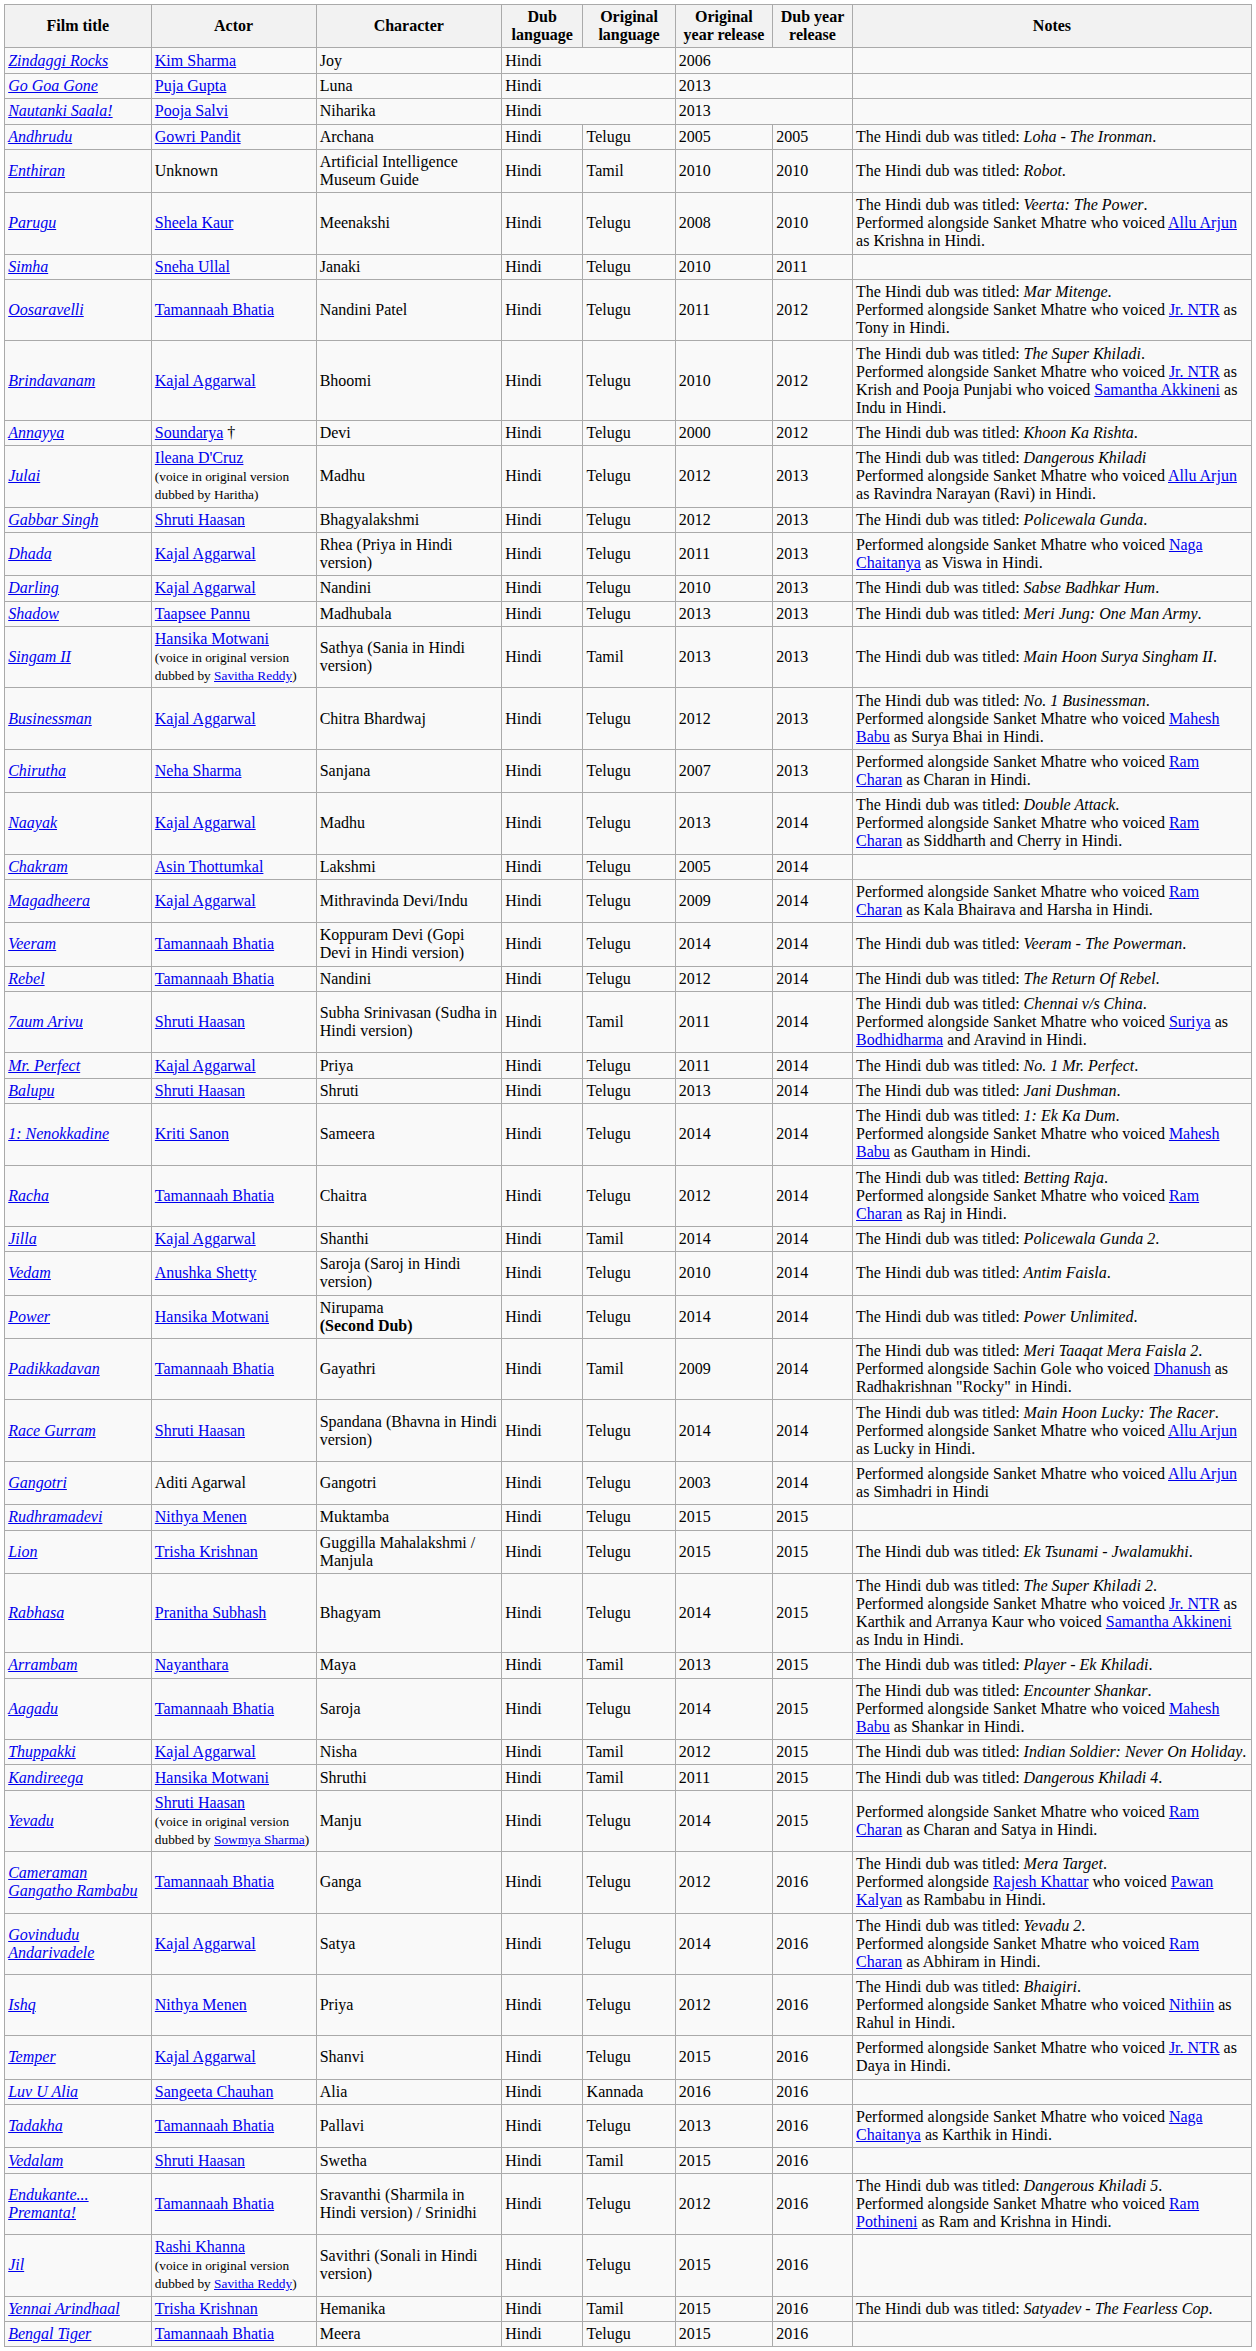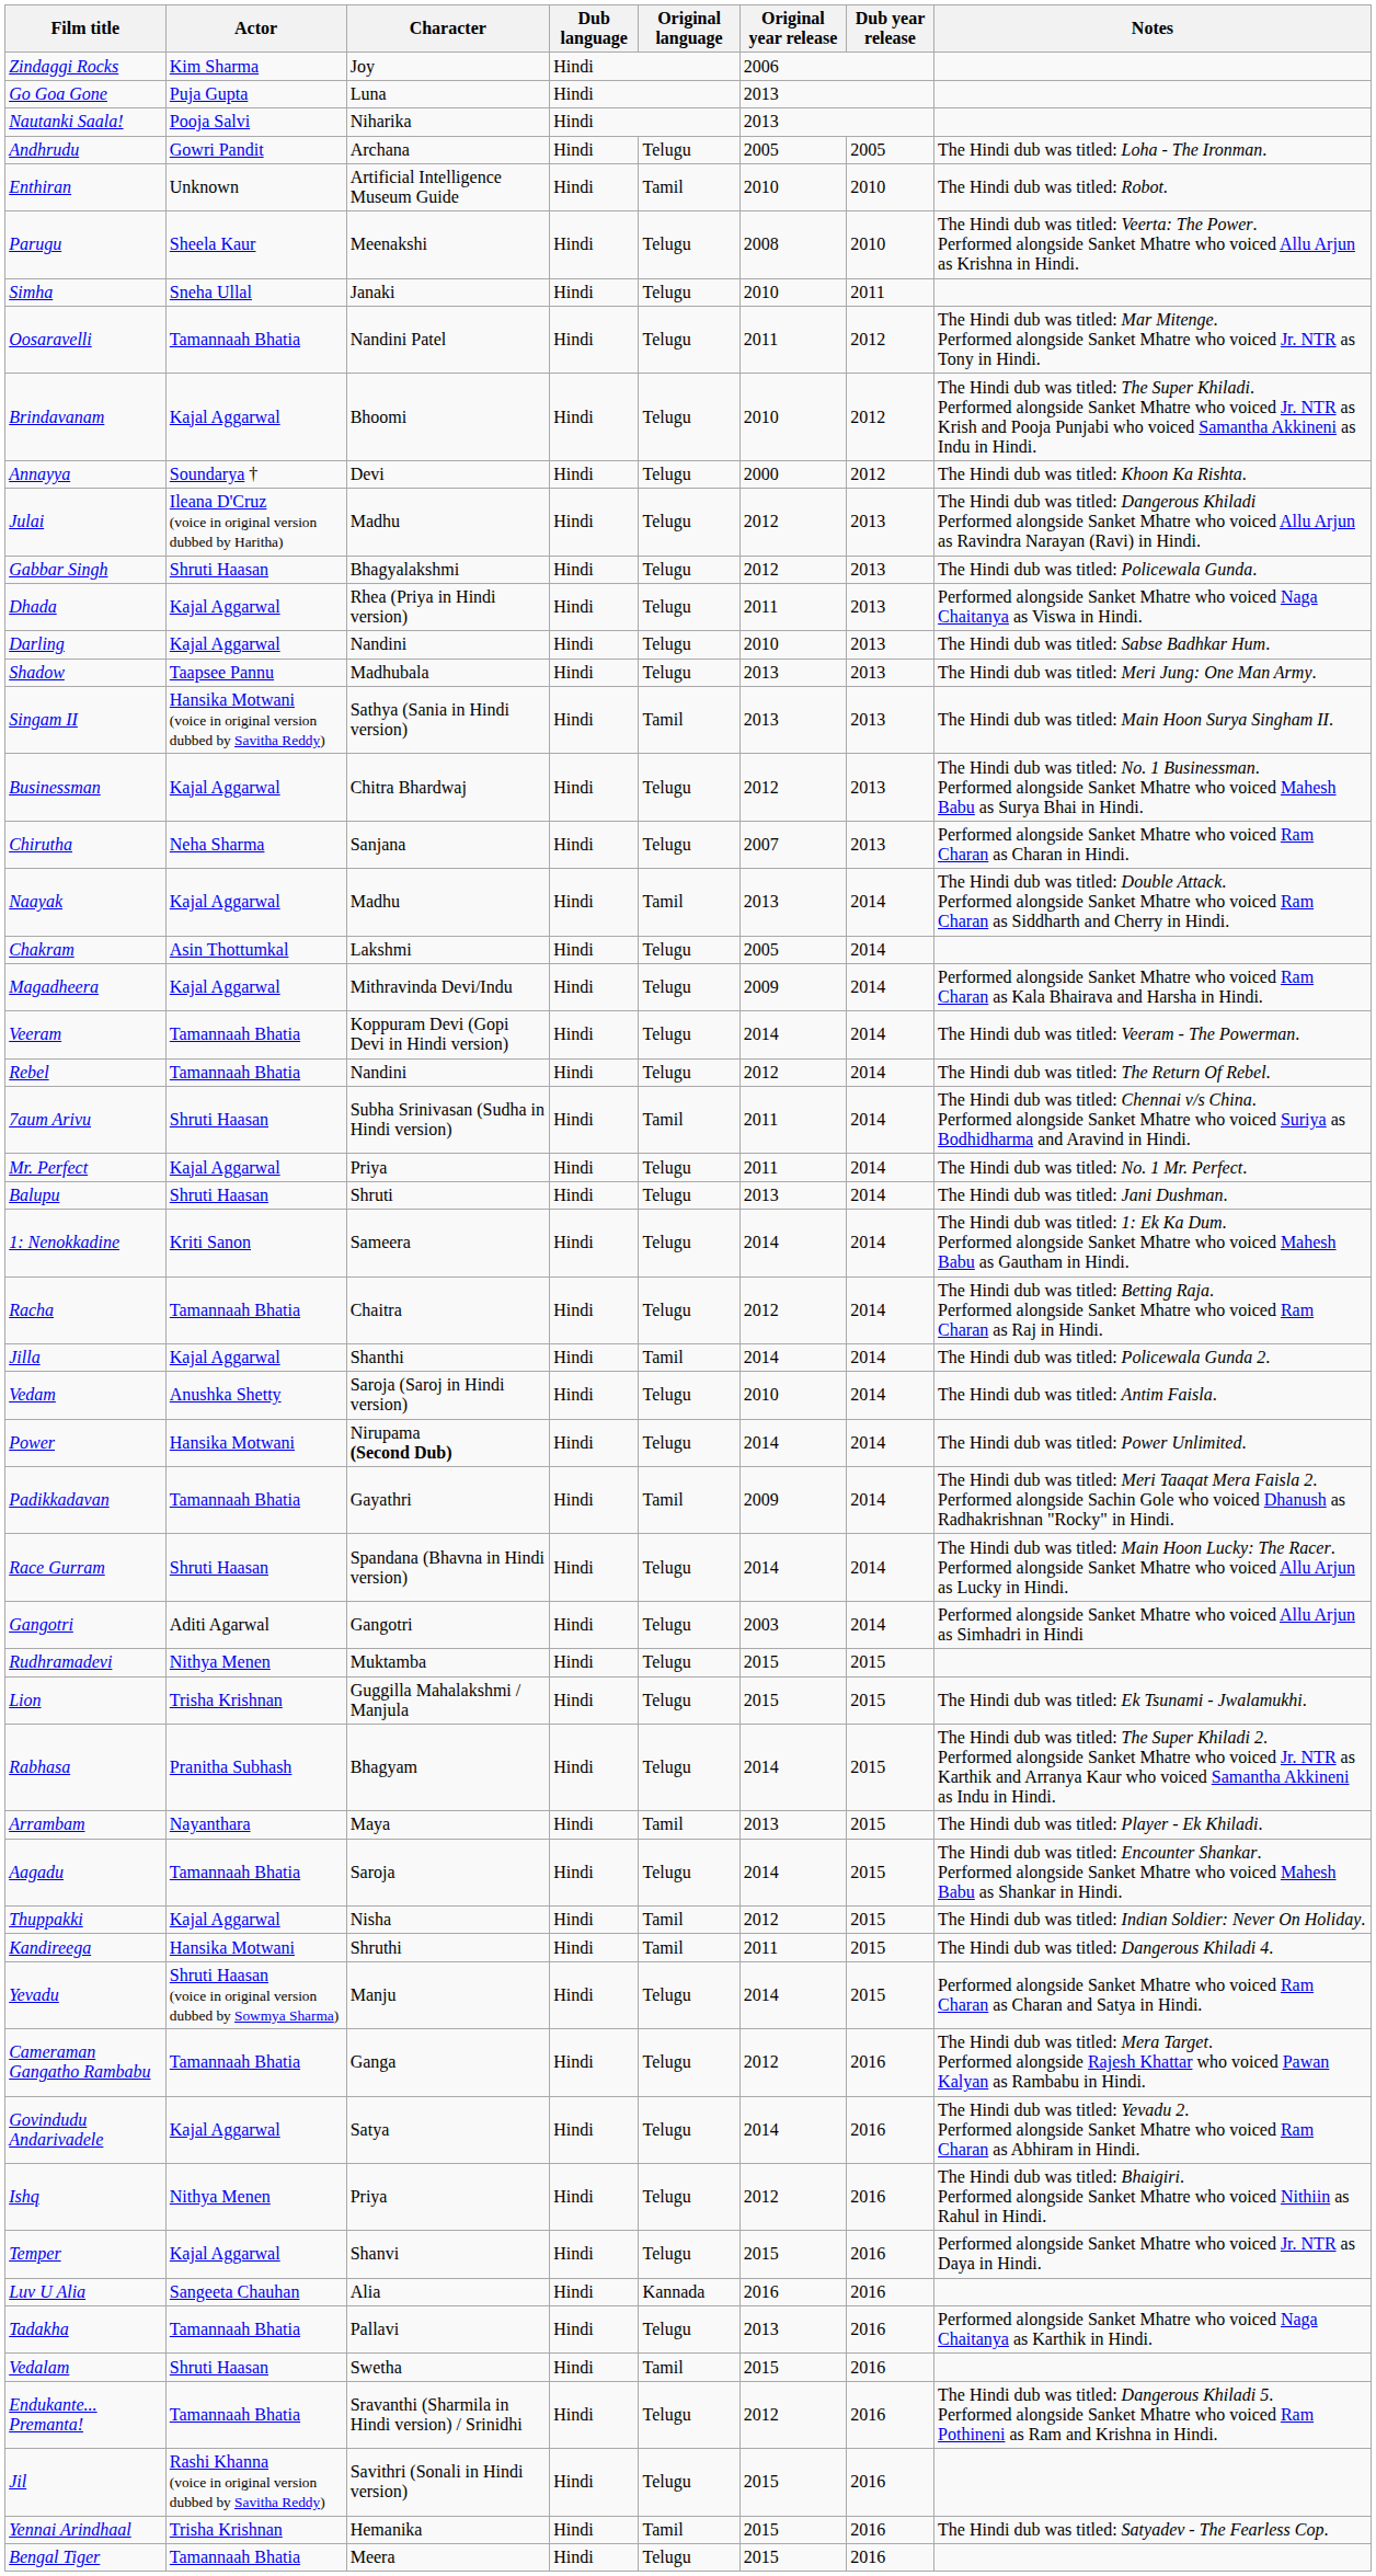Naayak | Original language: Telugu -> Tamil
